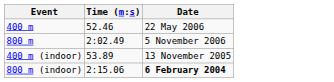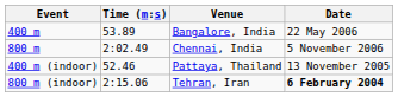+ column: Venue | Bangalore, India | Chennai, India | Pattaya, Thailand | Tehran, Iran
400 m | Time (m:s): 52.46 -> 53.89
400 m (indoor) | Time (m:s): 53.89 -> 52.46
